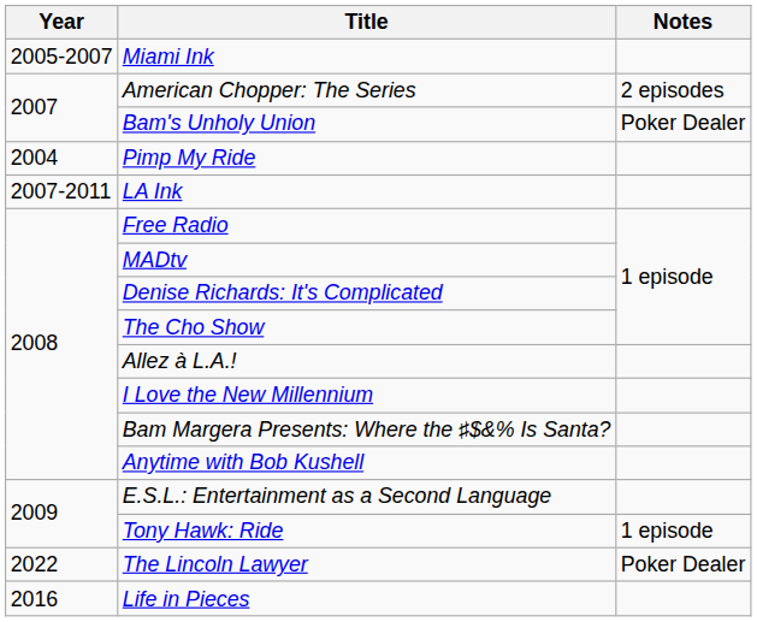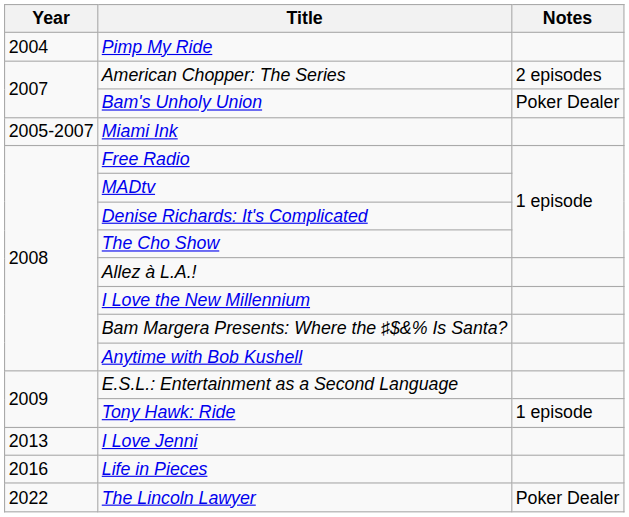rows swapped: Pimp My Ride <-> Miami Ink
- row: 2007-2011 | LA Ink
+ row: 2013 | I Love Jenni
rows swapped: Life in Pieces <-> The Lincoln Lawyer
